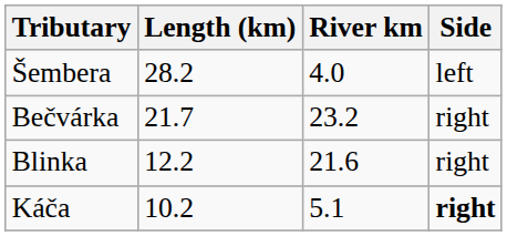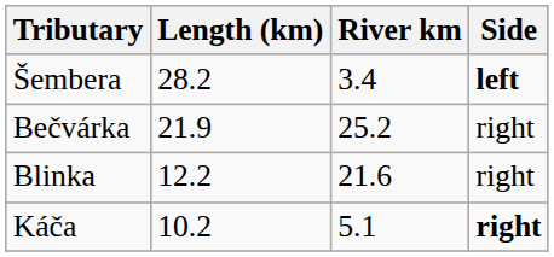Šembera | River km: 4.0 -> 3.4
Šembera | Side: normal -> bold
Bečvárka | Length (km): 21.7 -> 21.9
Bečvárka | River km: 23.2 -> 25.2
